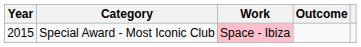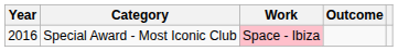Special Award - Most Iconic Club | Year: 2015 -> 2016
